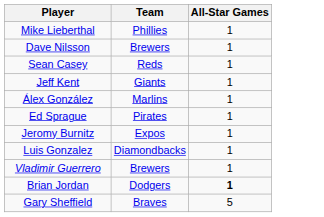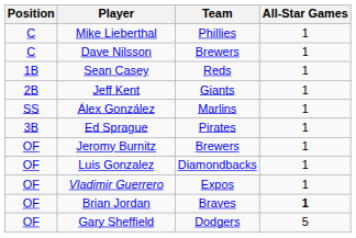+ column: Position | C | C | 1B | 2B | SS | 3B | OF | OF | OF | OF | OF
Jeromy Burnitz | Team: Expos -> Brewers
Vladimir Guerrero | Team: Brewers -> Expos
Brian Jordan | Team: Dodgers -> Braves
Gary Sheffield | Team: Braves -> Dodgers
